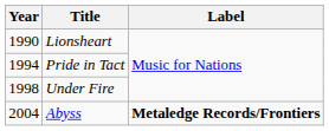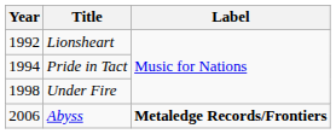Lionsheart | Year: 1990 -> 1992
Abyss | Year: 2004 -> 2006
